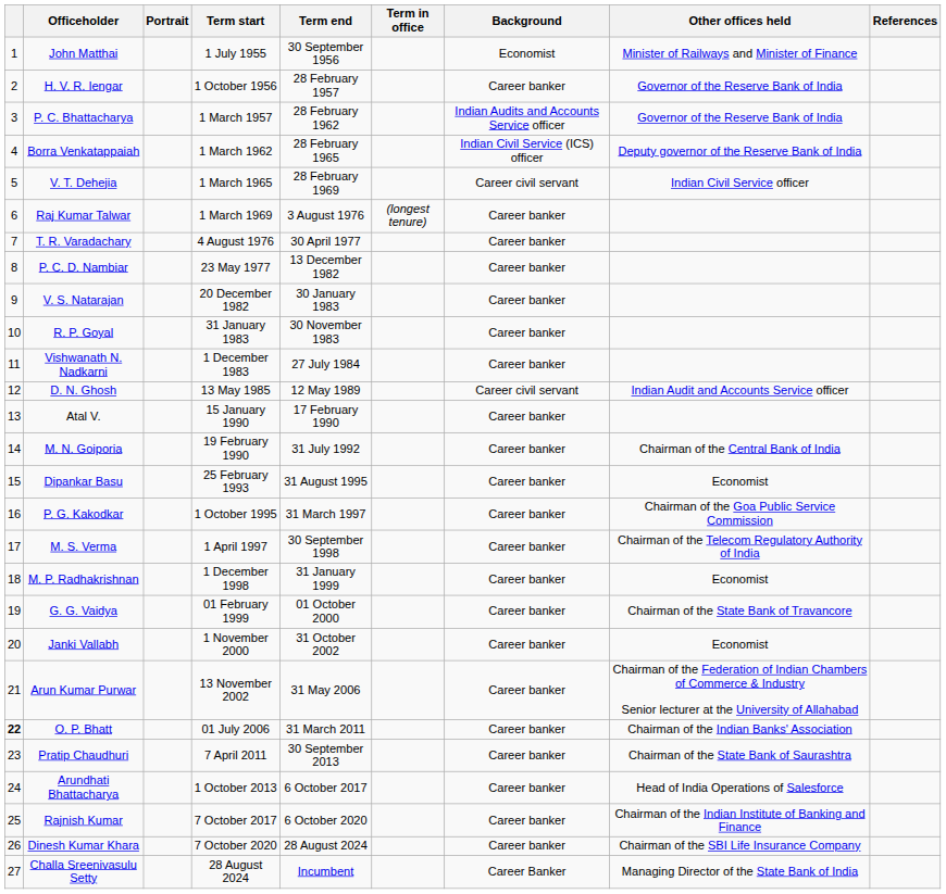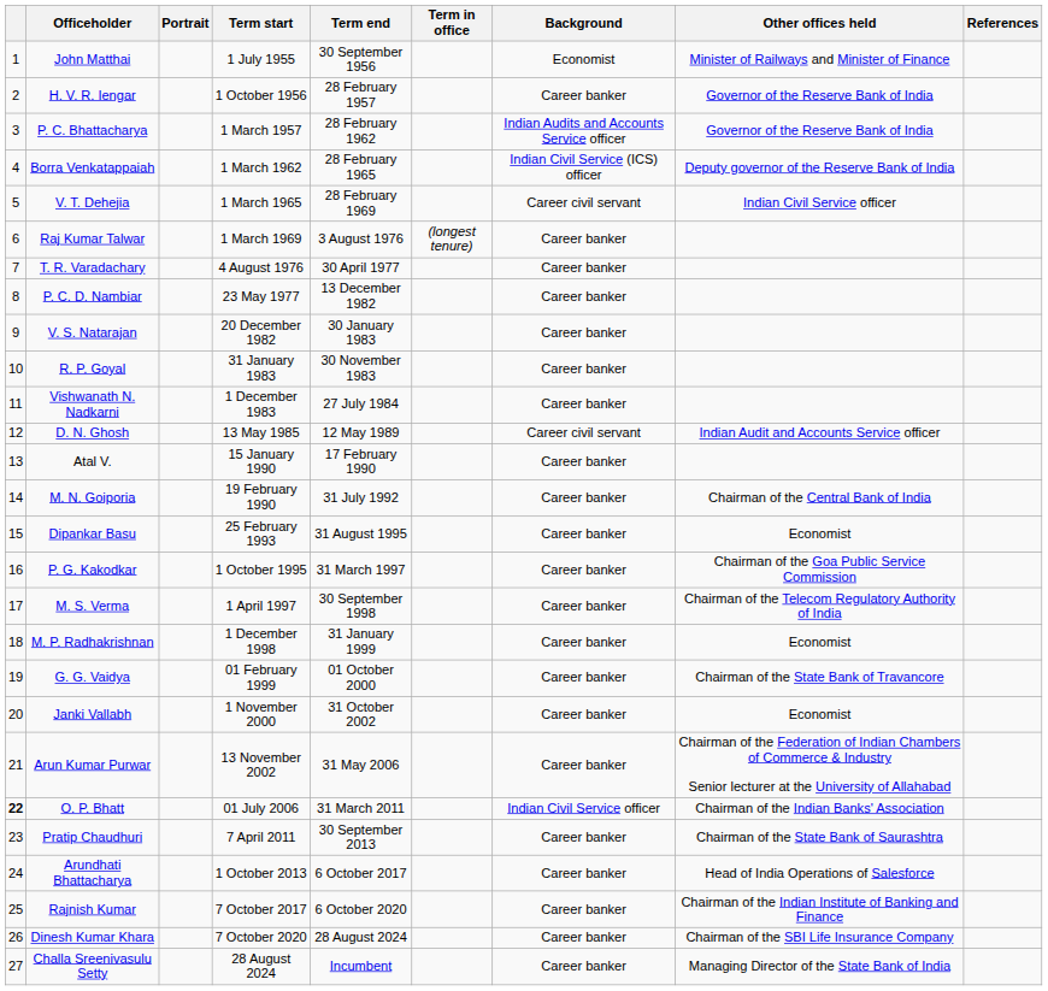O. P. Bhatt | Background: Career banker -> Indian Civil Service officer
Challa Sreenivasulu Setty | Background: Career Banker -> Career banker
